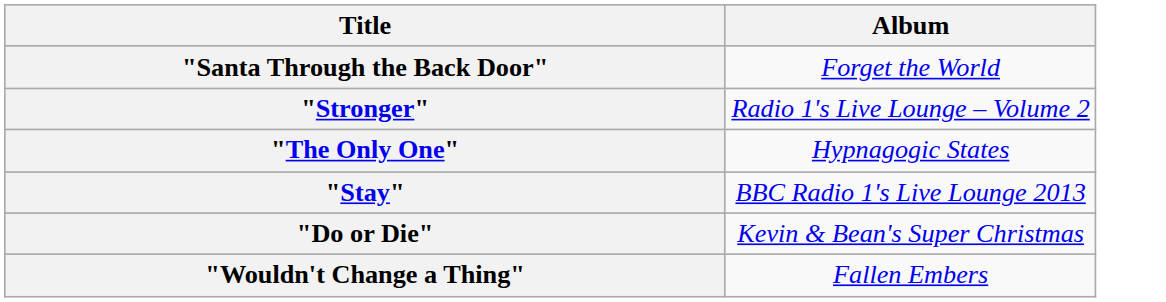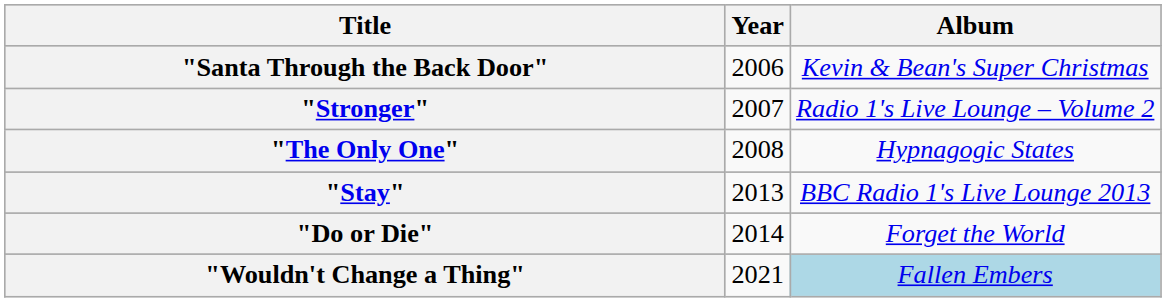+ column: Year | 2006 | 2007 | 2008 | 2013 | 2014 | 2021
"Santa Through the Back Door" | Album: Forget the World -> Kevin & Bean's Super Christmas
"Do or Die" | Album: Kevin & Bean's Super Christmas -> Forget the World
"Wouldn't Change a Thing" | Album: no background -> lightblue background
